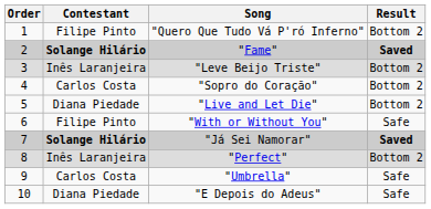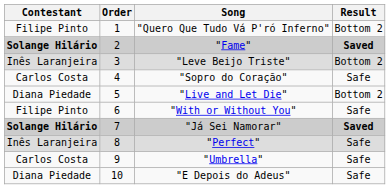columns swapped: Order <-> Contestant
"Sopro do Coração" | Result: Bottom 2 -> Safe
"Perfect" | Result: Bottom 2 -> Safe
